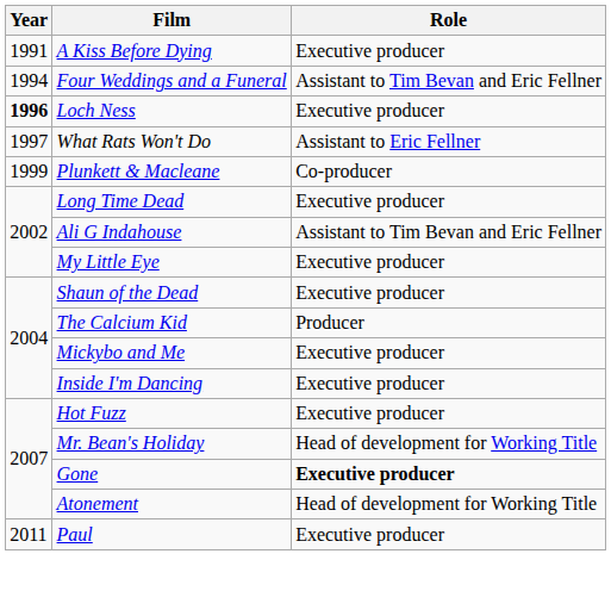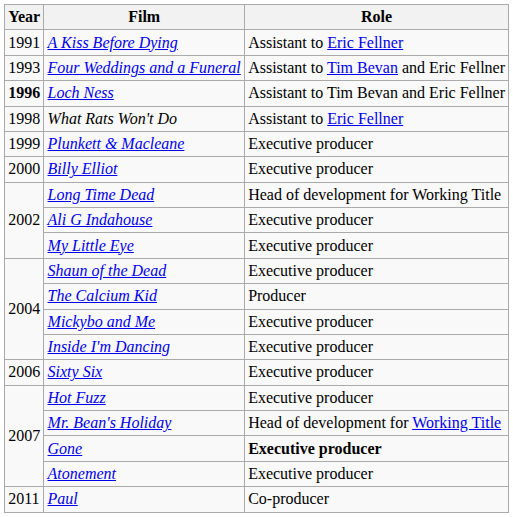A Kiss Before Dying | Role: Executive producer -> Assistant to Eric Fellner
Four Weddings and a Funeral | Year: 1994 -> 1993
Loch Ness | Role: Executive producer -> Assistant to Tim Bevan and Eric Fellner
What Rats Won't Do | Year: 1997 -> 1998
Plunkett & Macleane | Role: Co-producer -> Executive producer
+ row: 2000 | Billy Elliot | Executive producer
Long Time Dead | Role: Executive producer -> Head of development for Working Title
Ali G Indahouse | Role: Assistant to Tim Bevan and Eric Fellner -> Executive producer
+ row: 2006 | Sixty Six | Executive producer
Atonement | Role: Head of development for Working Title -> Executive producer
Paul | Role: Executive producer -> Co-producer
